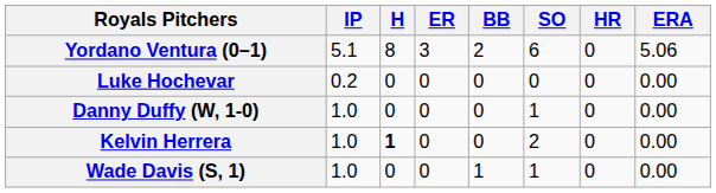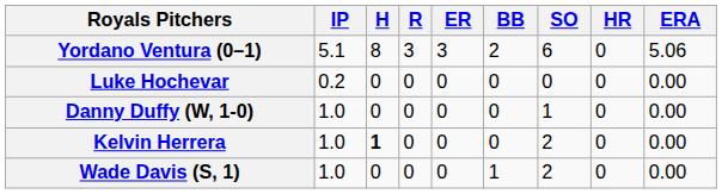+ column: R | 3 | 0 | 0 | 0 | 0
Wade Davis (S, 1) | SO: 1 -> 2
